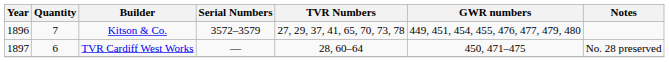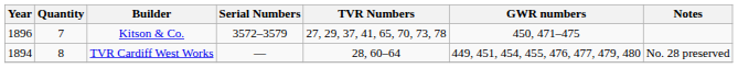Kitson & Co. | GWR numbers: 449, 451, 454, 455, 476, 477, 479, 480 -> 450, 471–475
TVR Cardiff West Works | Year: 1897 -> 1894
TVR Cardiff West Works | Quantity: 6 -> 8
TVR Cardiff West Works | GWR numbers: 450, 471–475 -> 449, 451, 454, 455, 476, 477, 479, 480
